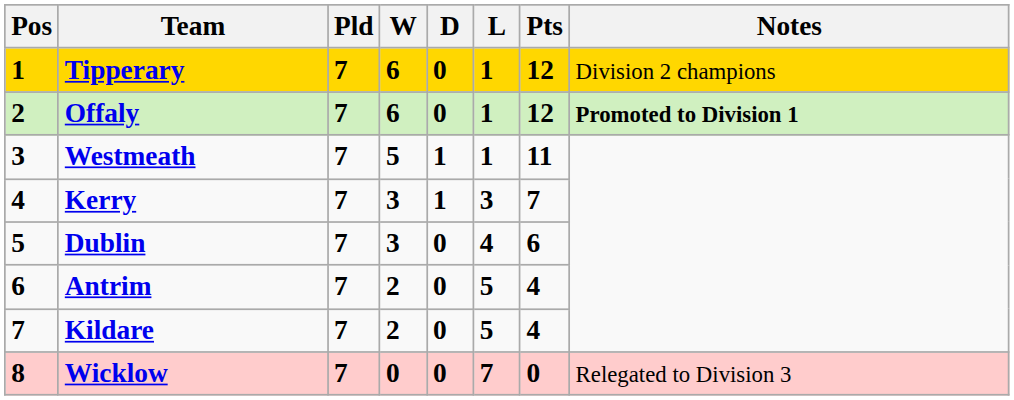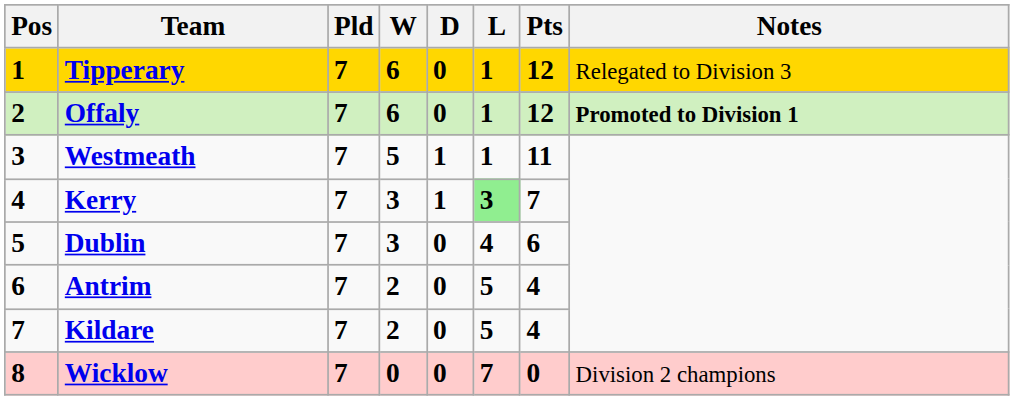Tipperary | Notes: Division 2 champions -> Relegated to Division 3
Kerry | L: no background -> lightgreen background
Wicklow | Notes: Relegated to Division 3 -> Division 2 champions
